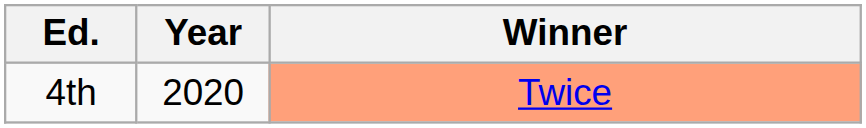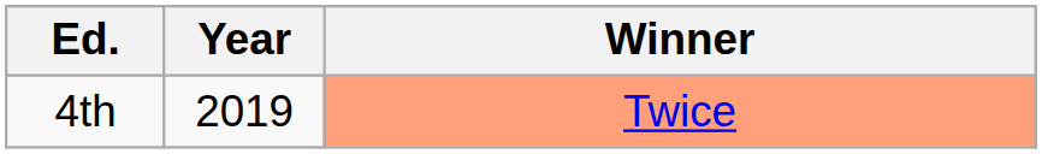4th | Year: 2020 -> 2019
